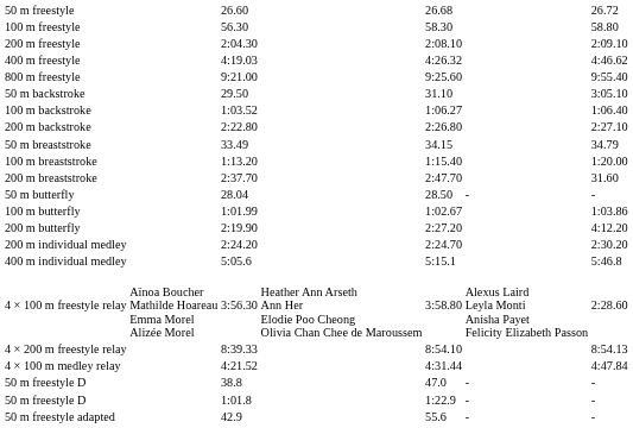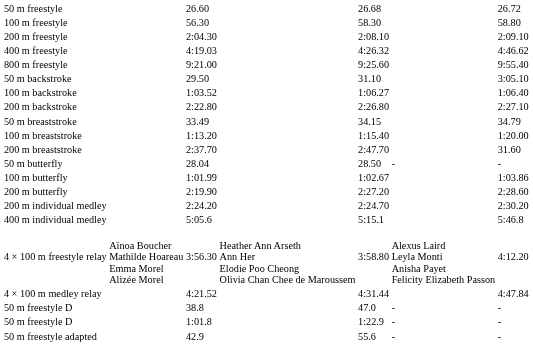200 m butterfly | column 7: 4:12.20 -> 2:28.60
4 × 100 m freestyle relay | column 7: 2:28.60 -> 4:12.20
- row: 4 × 200 m freestyle relay | 8:39.33 | 8:54.10 | 8:54.13
